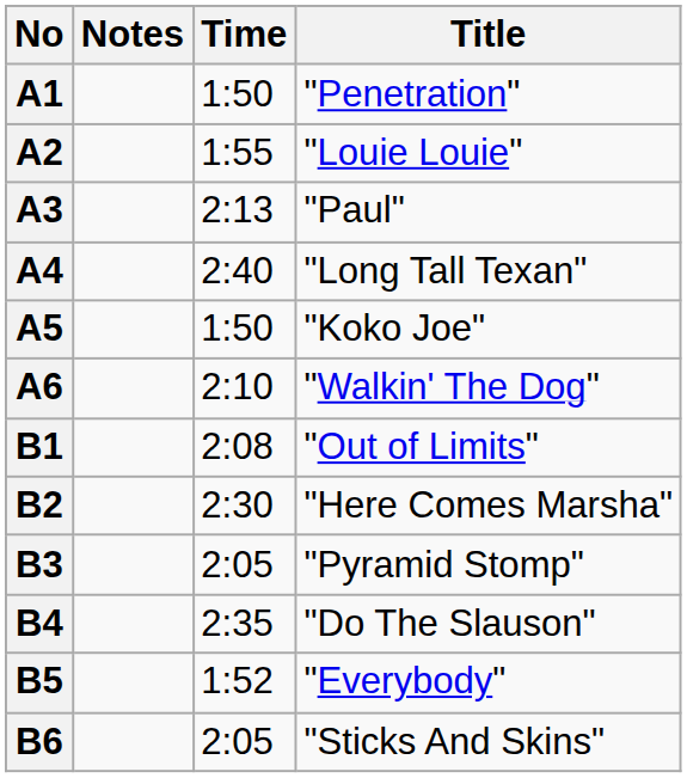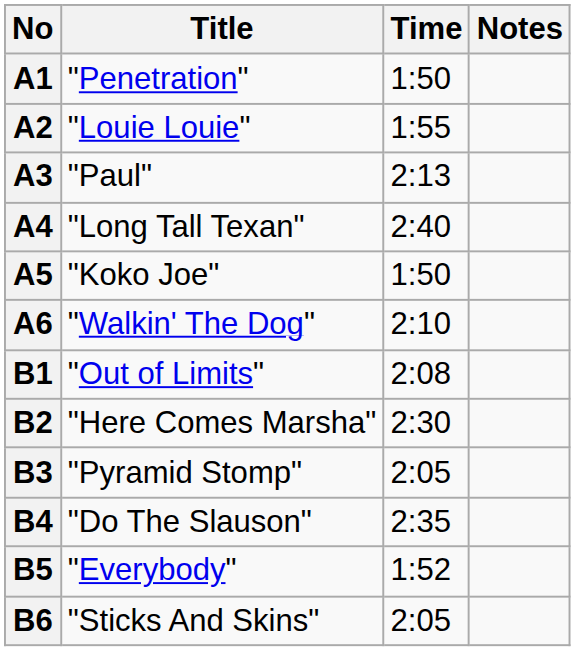columns swapped: Title <-> Notes
